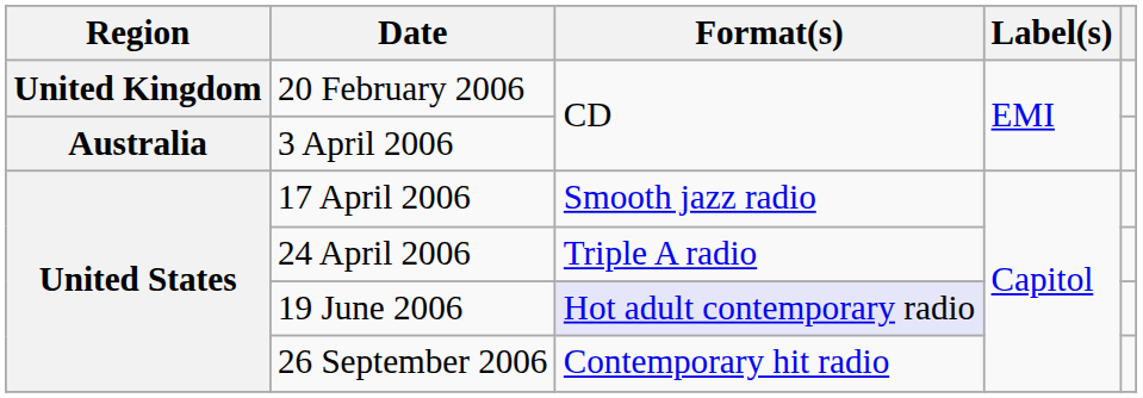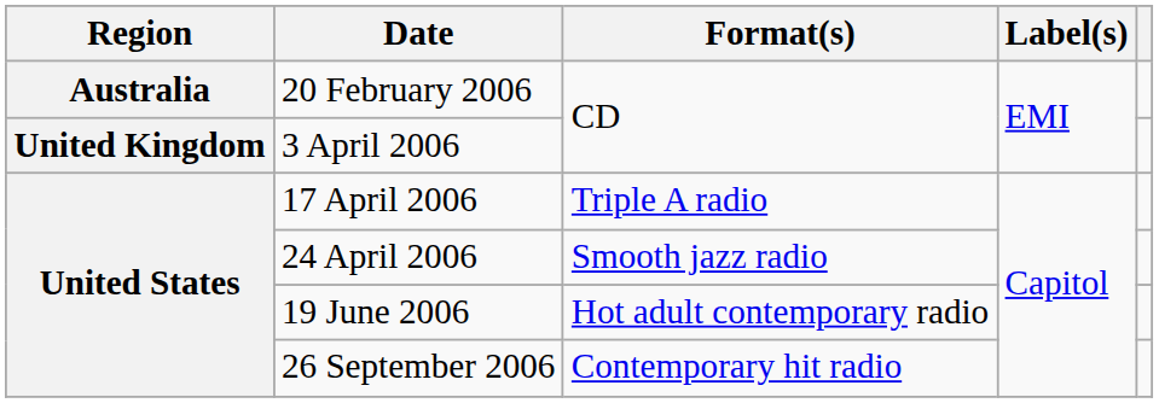20 February 2006 | Region: United Kingdom -> Australia
3 April 2006 | Region: Australia -> United Kingdom
17 April 2006 | Format(s): Smooth jazz radio -> Triple A radio
24 April 2006 | Format(s): Triple A radio -> Smooth jazz radio
19 June 2006 | Format(s): lavender background -> no background
